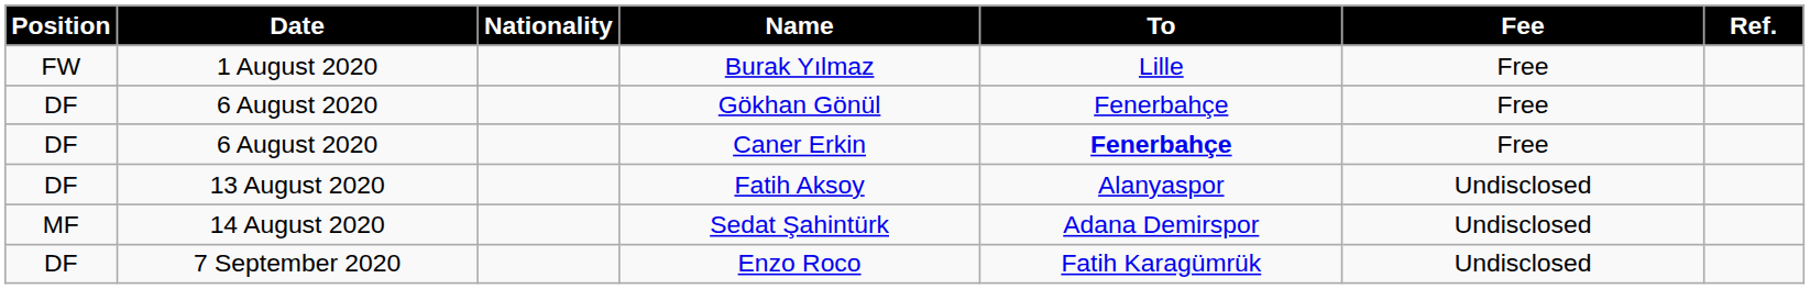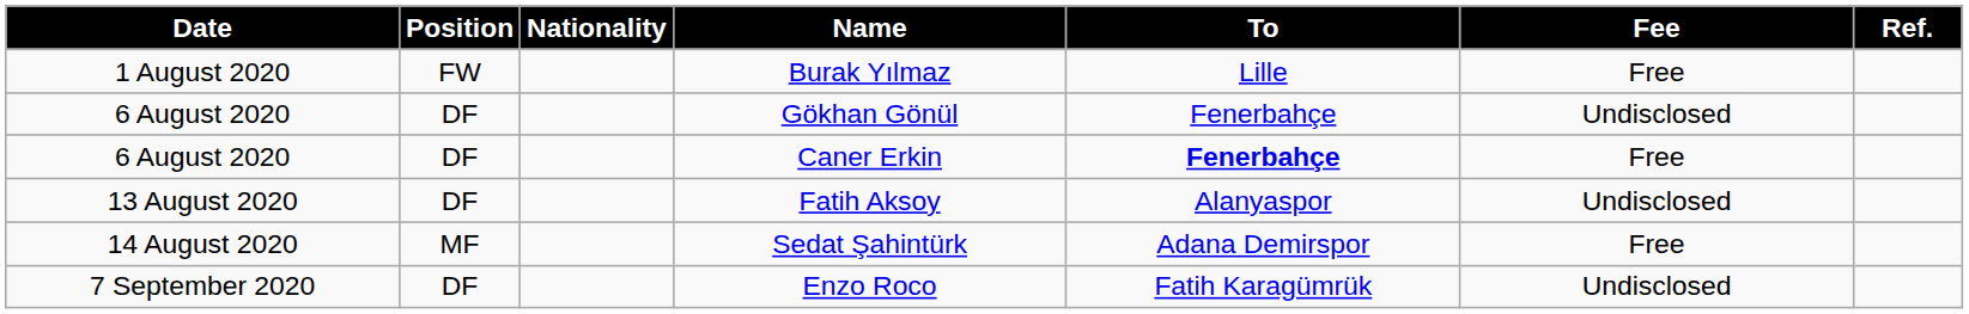columns swapped: Date <-> Position
Gökhan Gönül | Fee: Free -> Undisclosed
Sedat Şahintürk | Fee: Undisclosed -> Free
